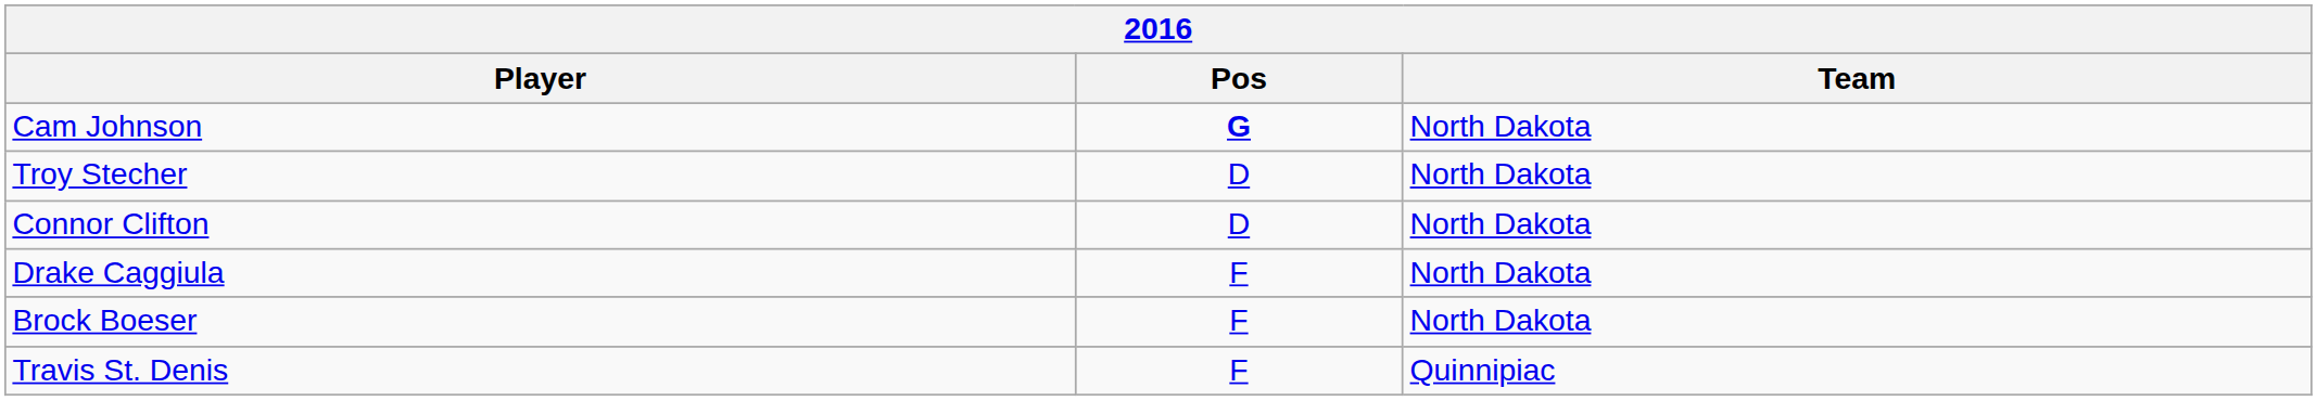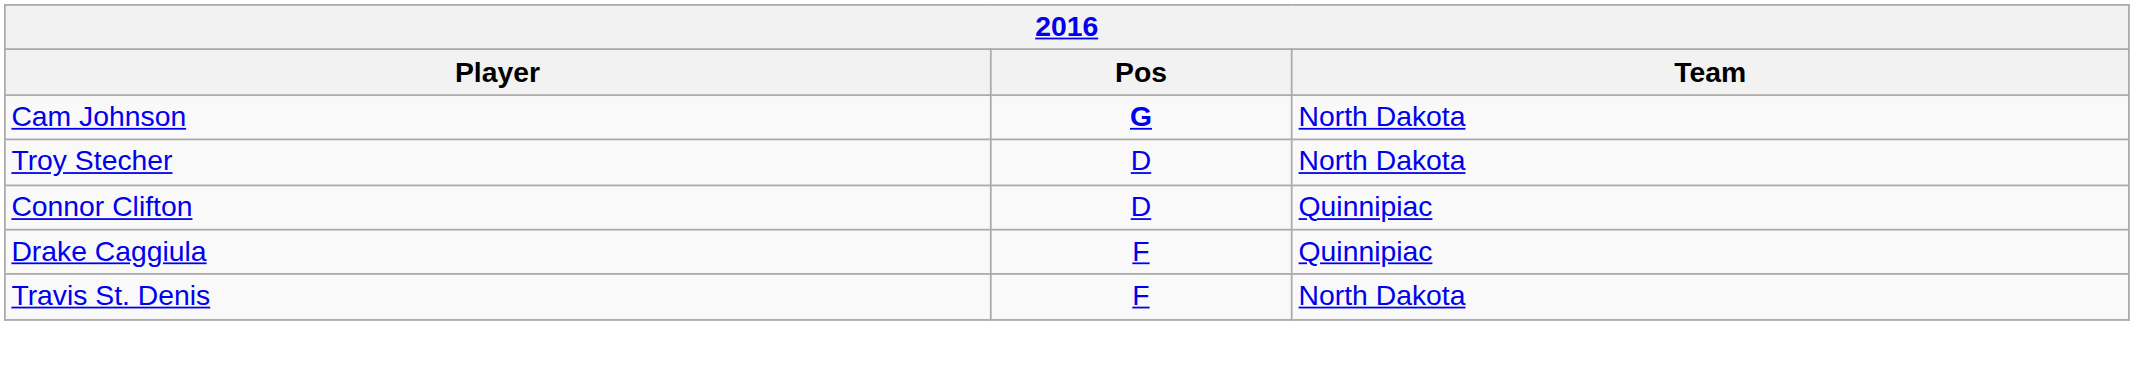Connor Clifton | Team: North Dakota -> Quinnipiac
Drake Caggiula | Team: North Dakota -> Quinnipiac
- row: Brock Boeser | F | North Dakota
Travis St. Denis | Team: Quinnipiac -> North Dakota
